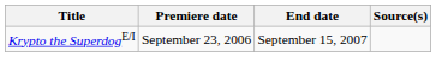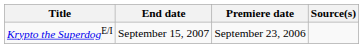columns swapped: Premiere date <-> End date
